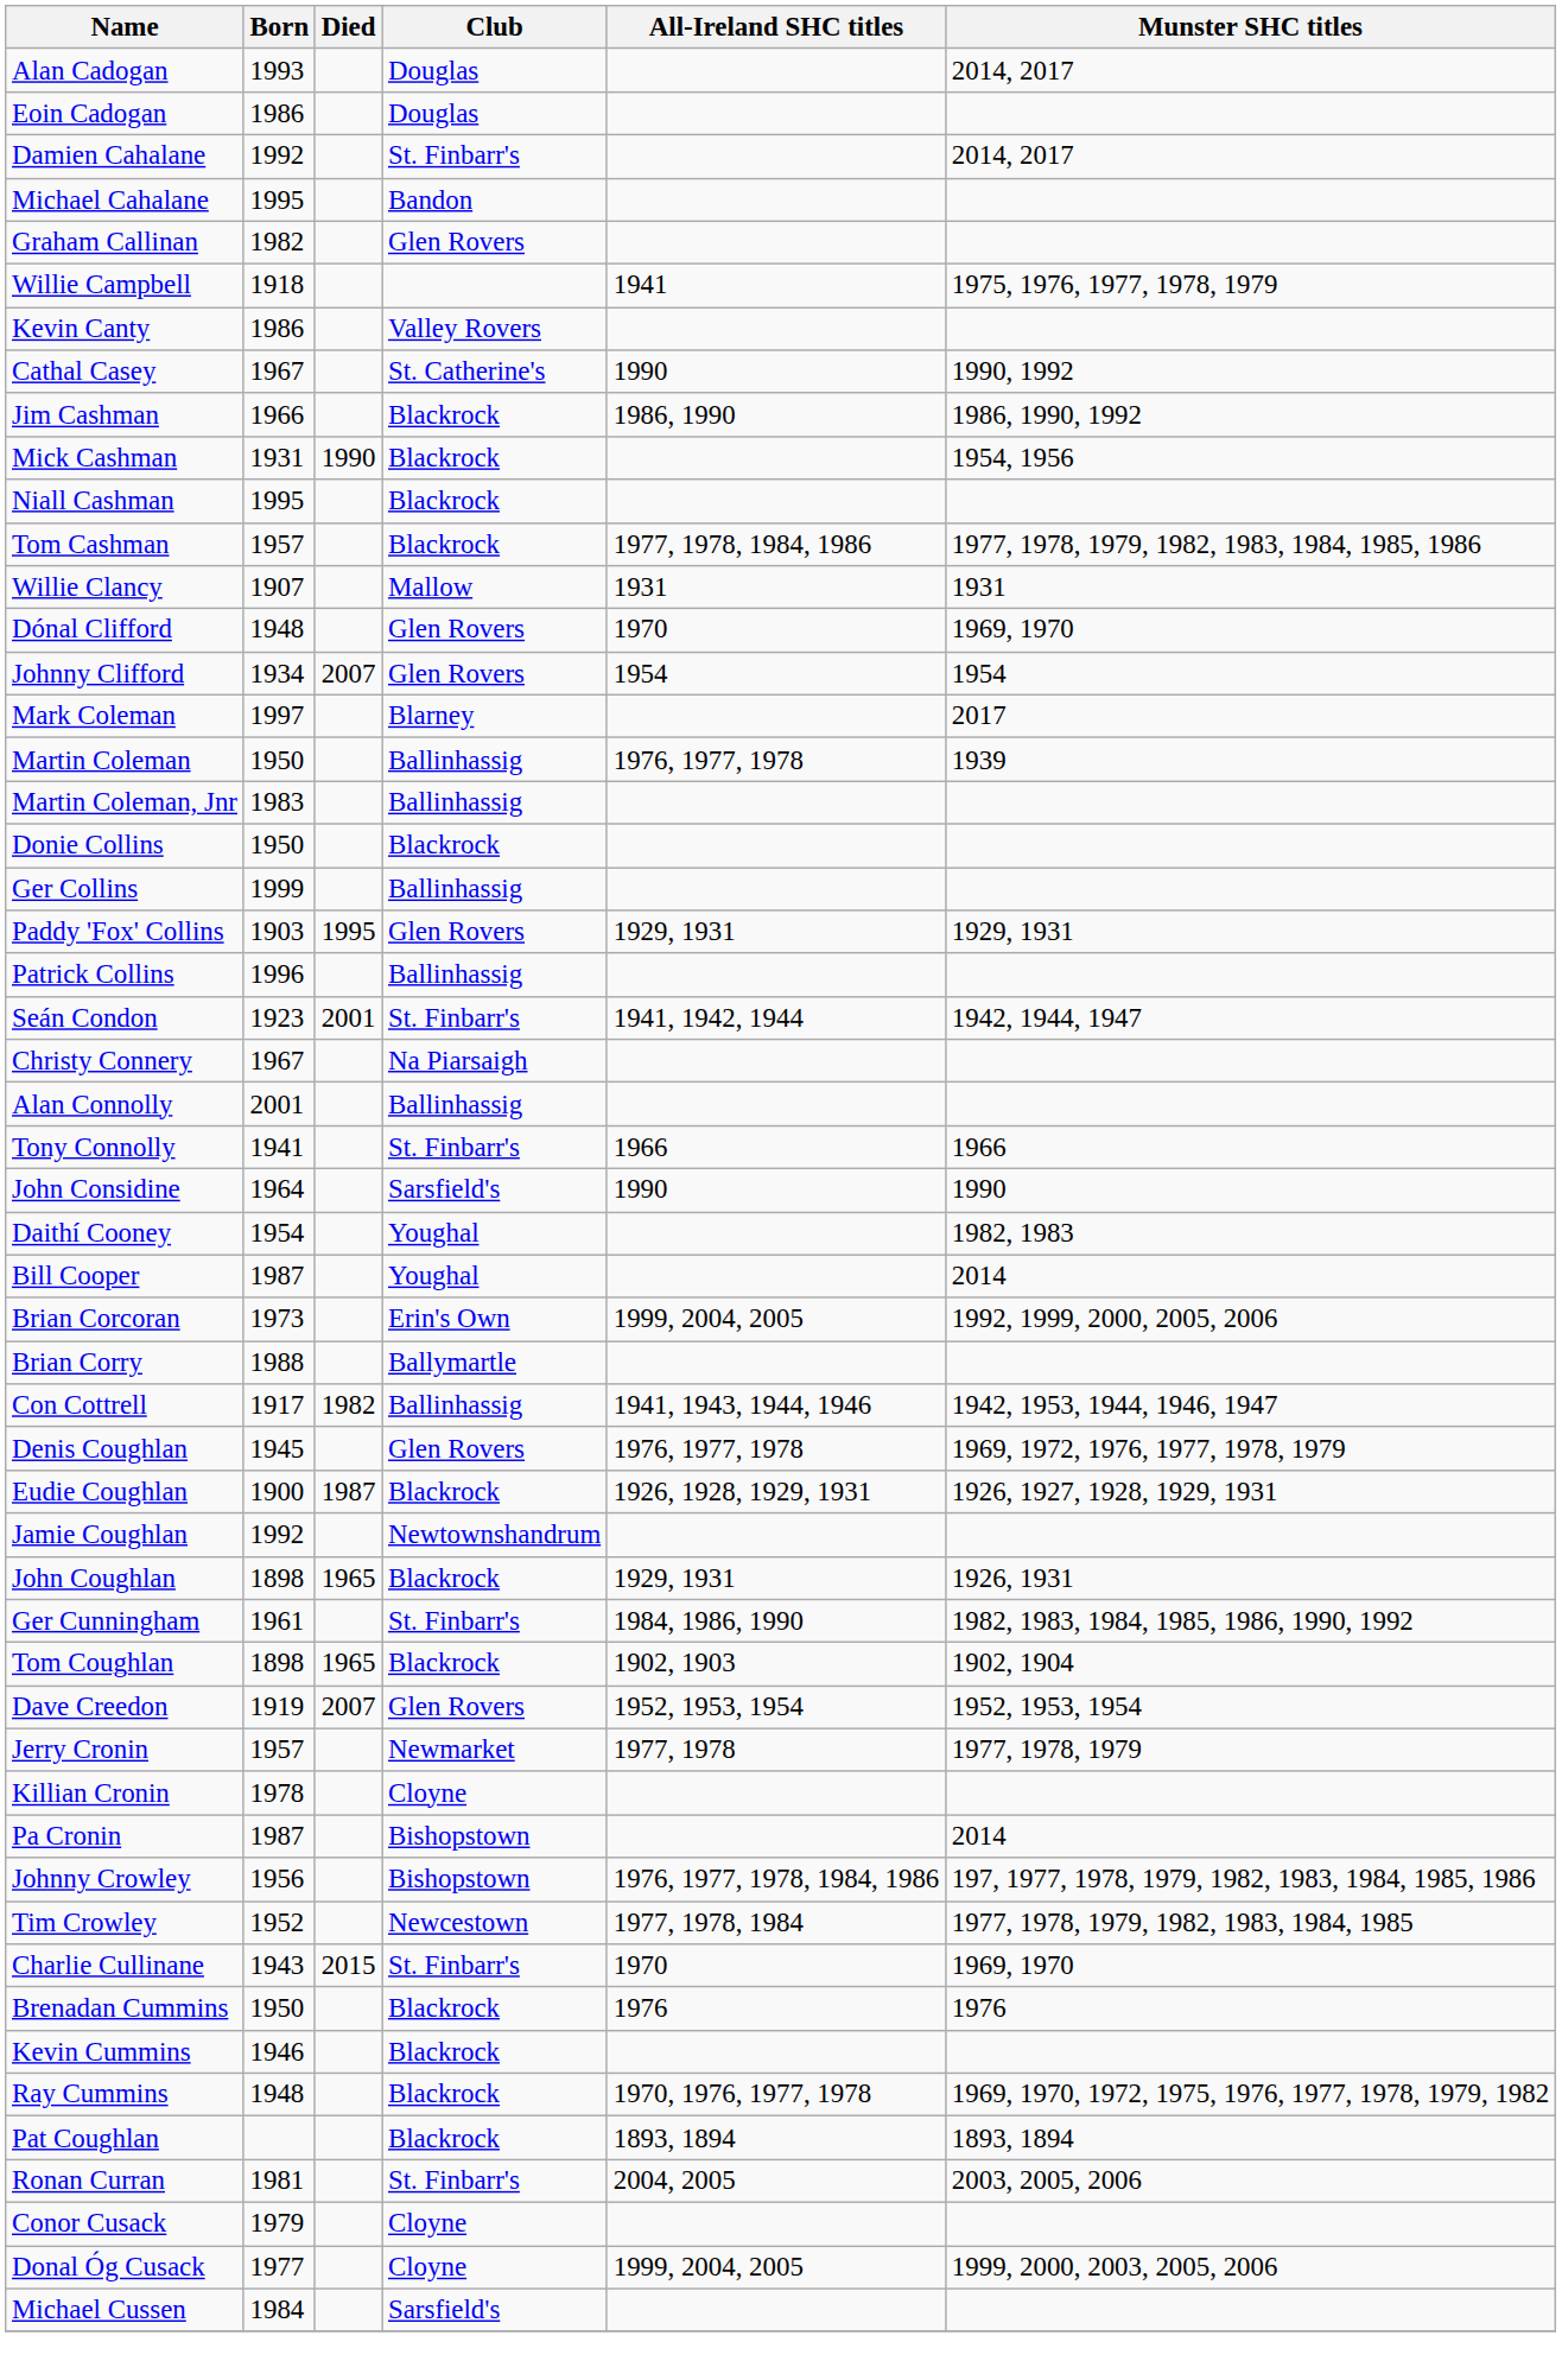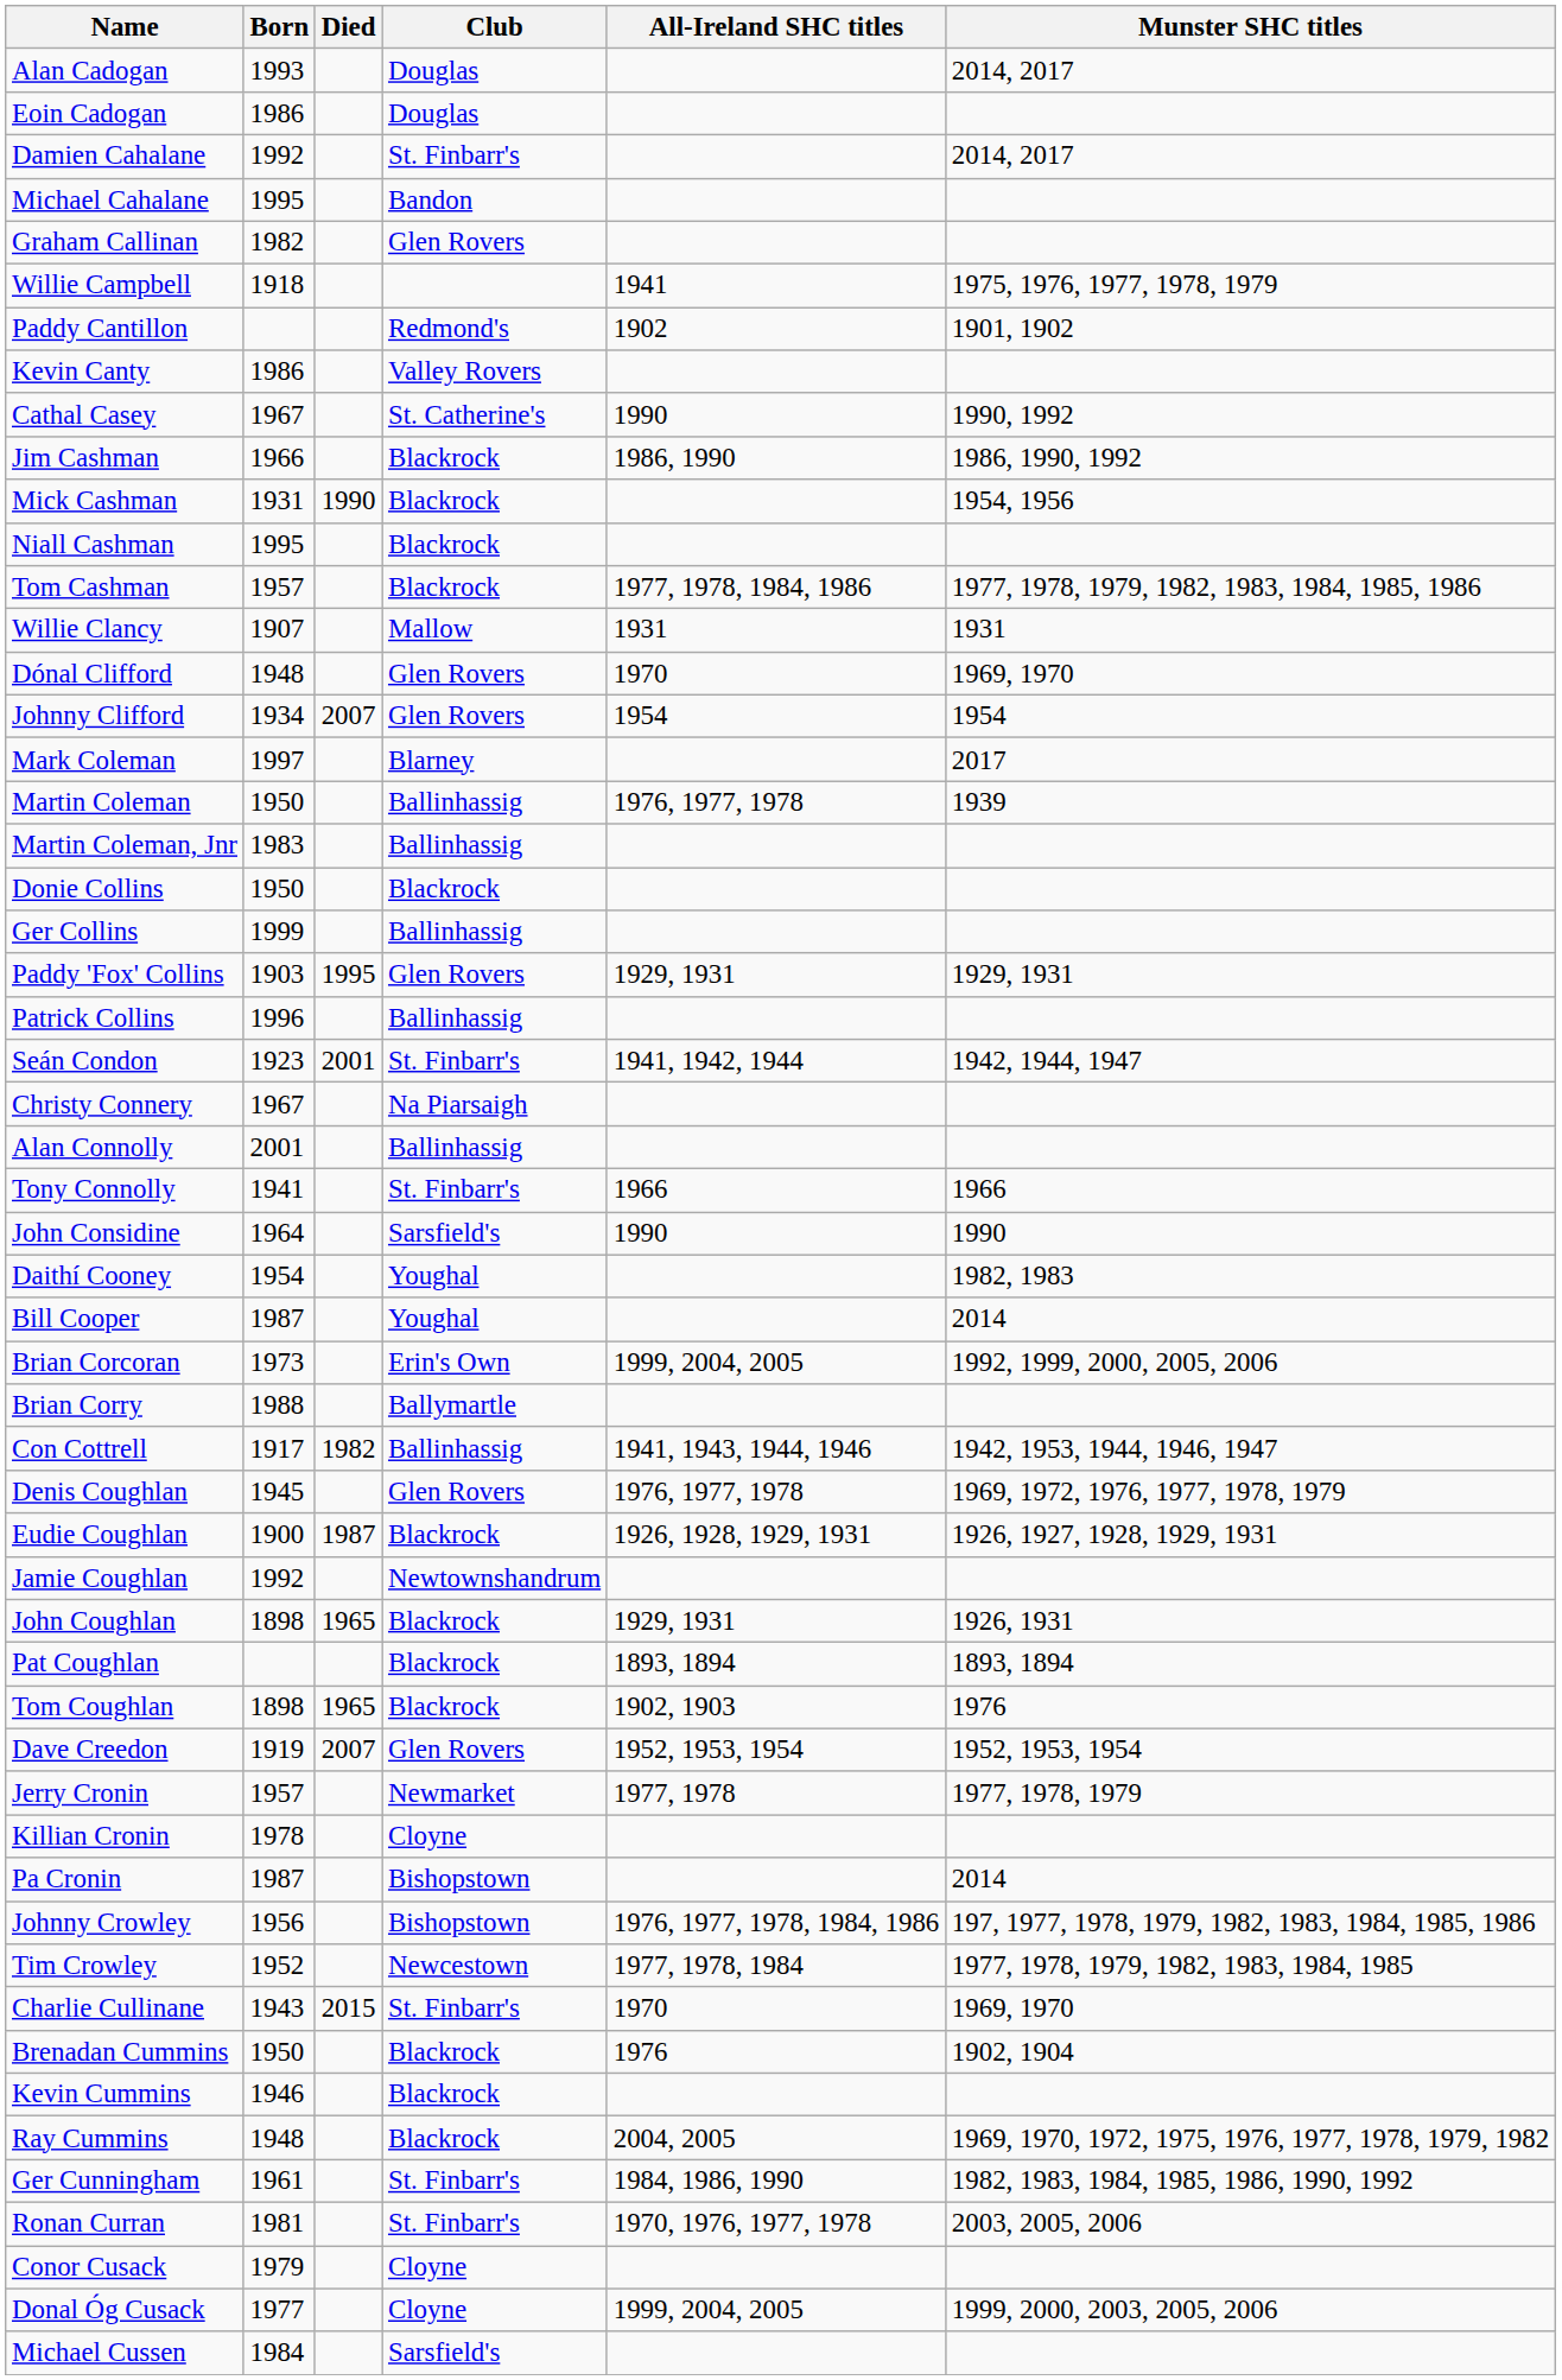+ row: Paddy Cantillon | Redmond's | 1902 | 1901, 1902
rows swapped: Pat Coughlan <-> Ger Cunningham
Tom Coughlan | Munster SHC titles: 1902, 1904 -> 1976
Brenadan Cummins | Munster SHC titles: 1976 -> 1902, 1904
Ray Cummins | All-Ireland SHC titles: 1970, 1976, 1977, 1978 -> 2004, 2005
Ronan Curran | All-Ireland SHC titles: 2004, 2005 -> 1970, 1976, 1977, 1978
